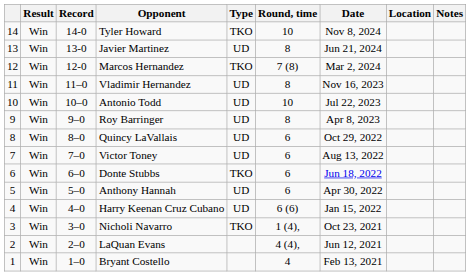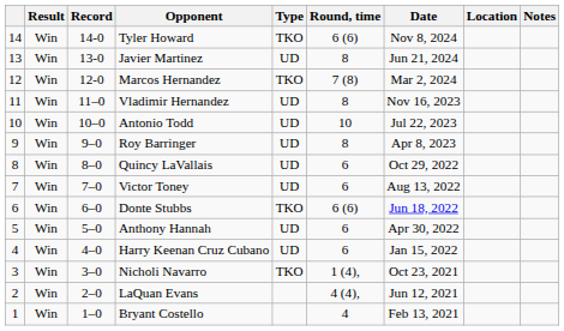Tyler Howard | Round, time: 10 -> 6 (6)
Donte Stubbs | Round, time: 6 -> 6 (6)
Harry Keenan Cruz Cubano | Round, time: 6 (6) -> 6
